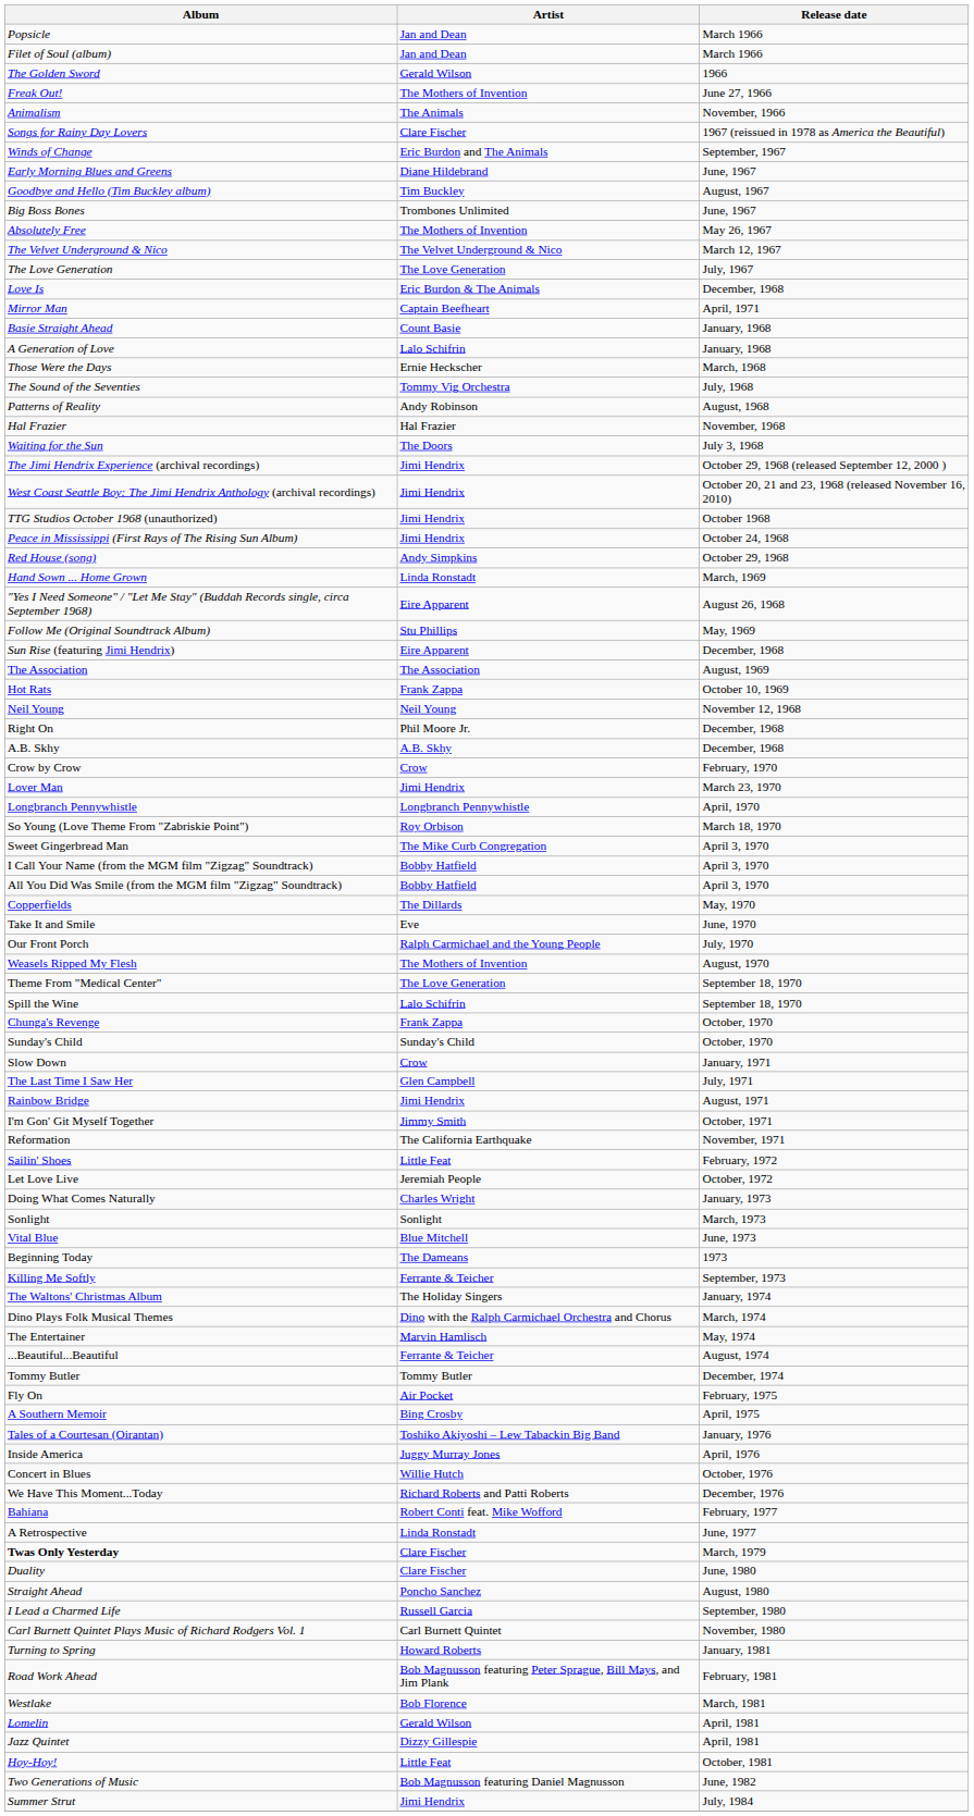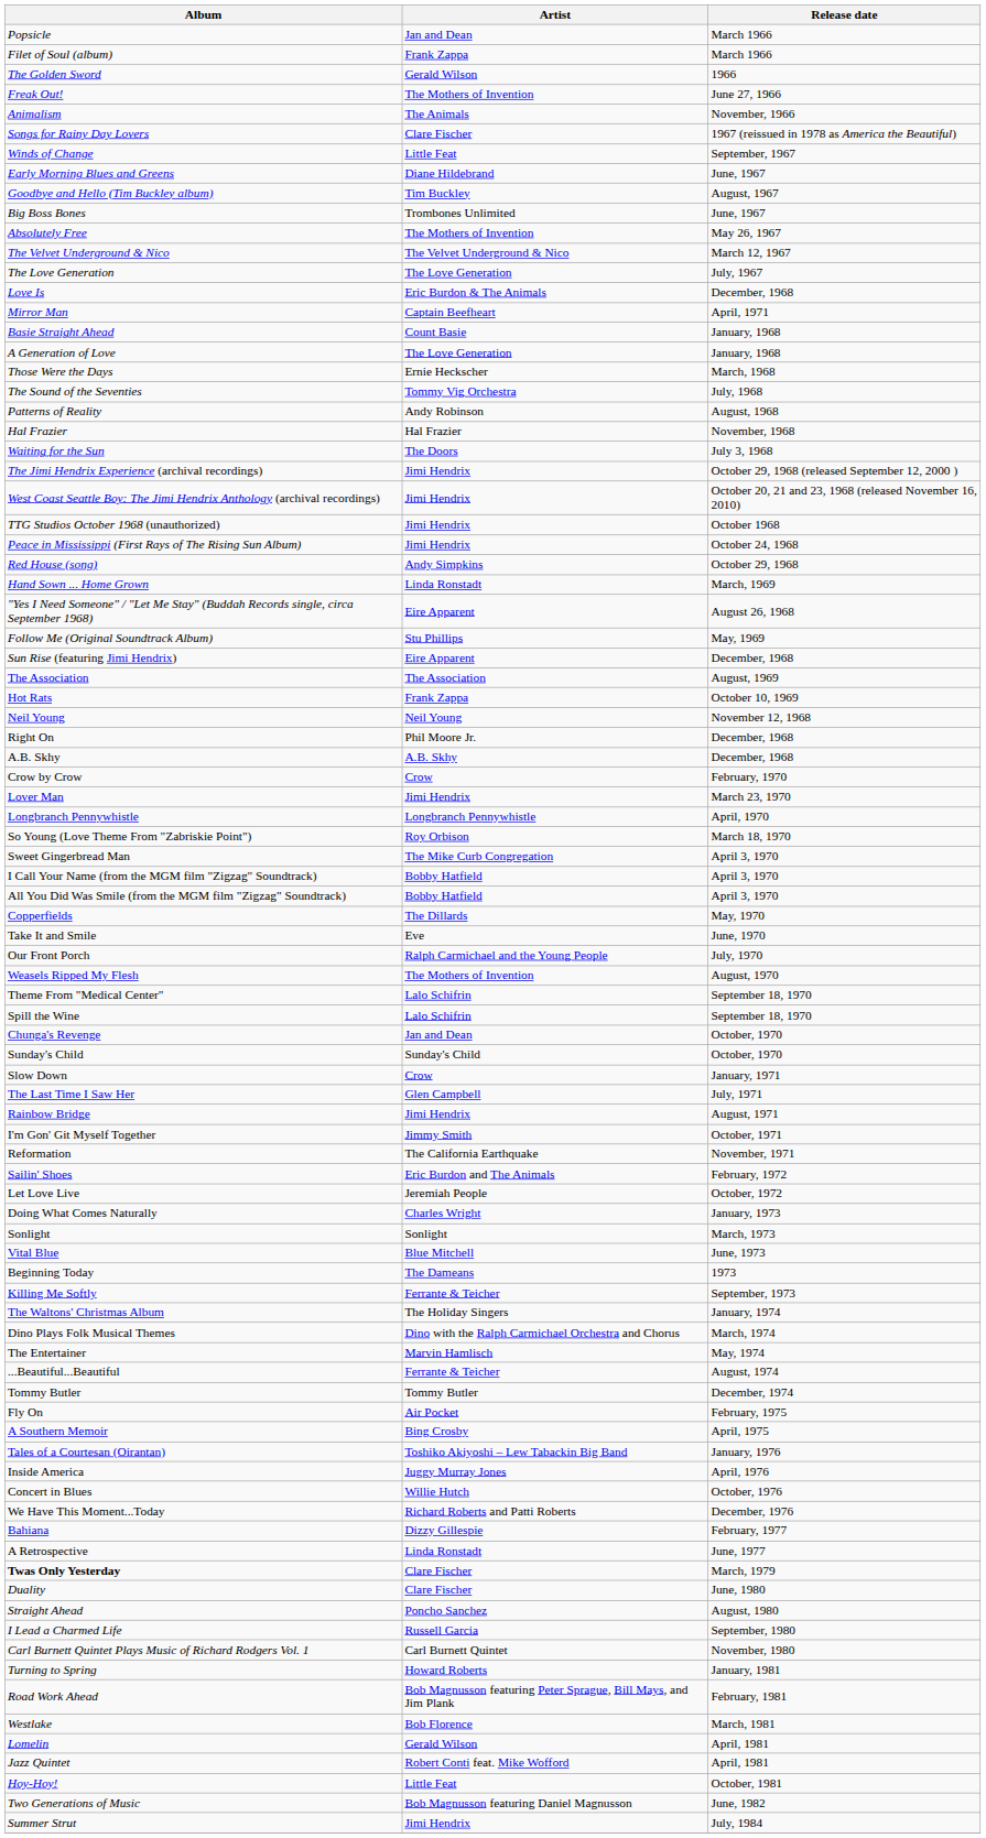Filet of Soul (album) | Artist: Jan and Dean -> Frank Zappa
Winds of Change | Artist: Eric Burdon and The Animals -> Little Feat
A Generation of Love | Artist: Lalo Schifrin -> The Love Generation
Theme From "Medical Center" | Artist: The Love Generation -> Lalo Schifrin
Chunga's Revenge | Artist: Frank Zappa -> Jan and Dean
Sailin' Shoes | Artist: Little Feat -> Eric Burdon and The Animals
Bahiana | Artist: Robert Conti feat. Mike Wofford -> Dizzy Gillespie
Jazz Quintet | Artist: Dizzy Gillespie -> Robert Conti feat. Mike Wofford
